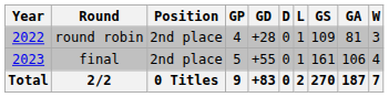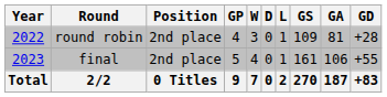columns swapped: W <-> GD
